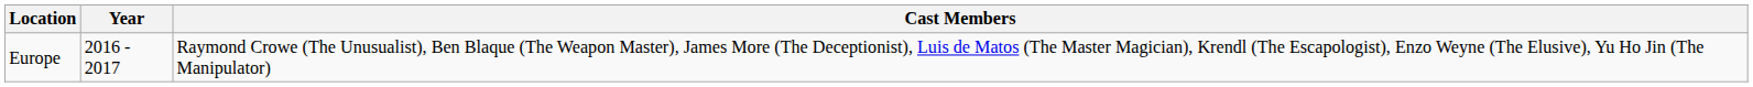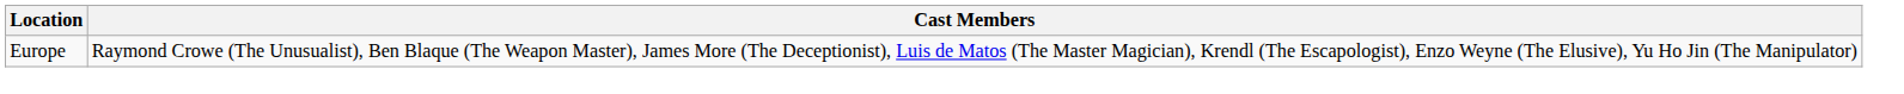- column: Year | 2016 - 2017
